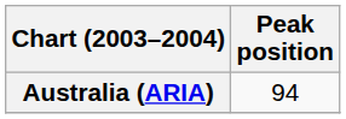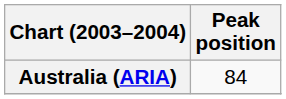Australia (ARIA) | Peak position: 94 -> 84
